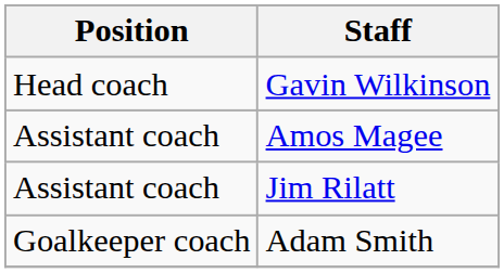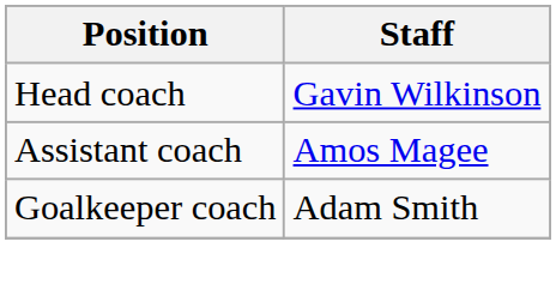- row: Assistant coach | Jim Rilatt
